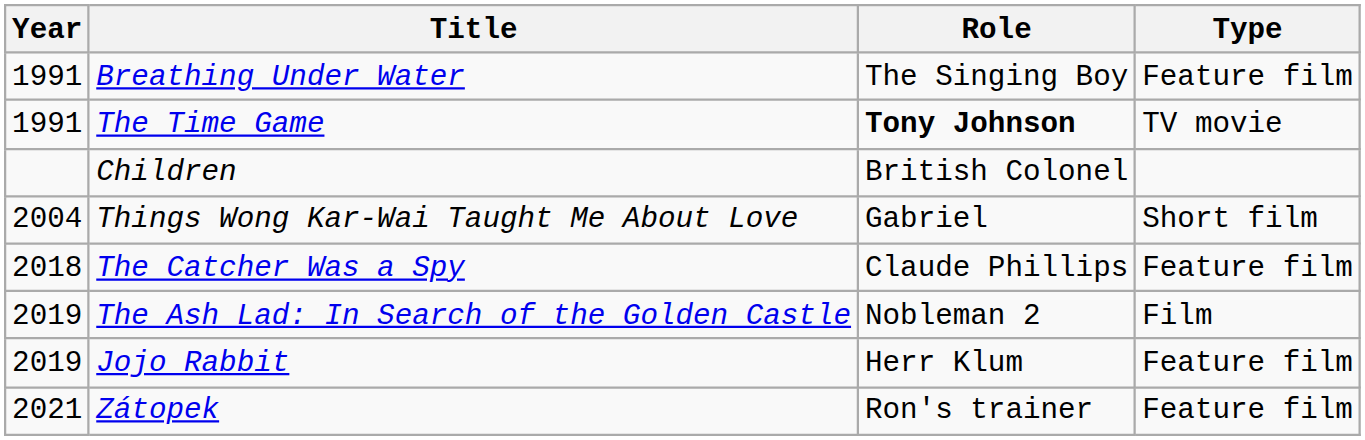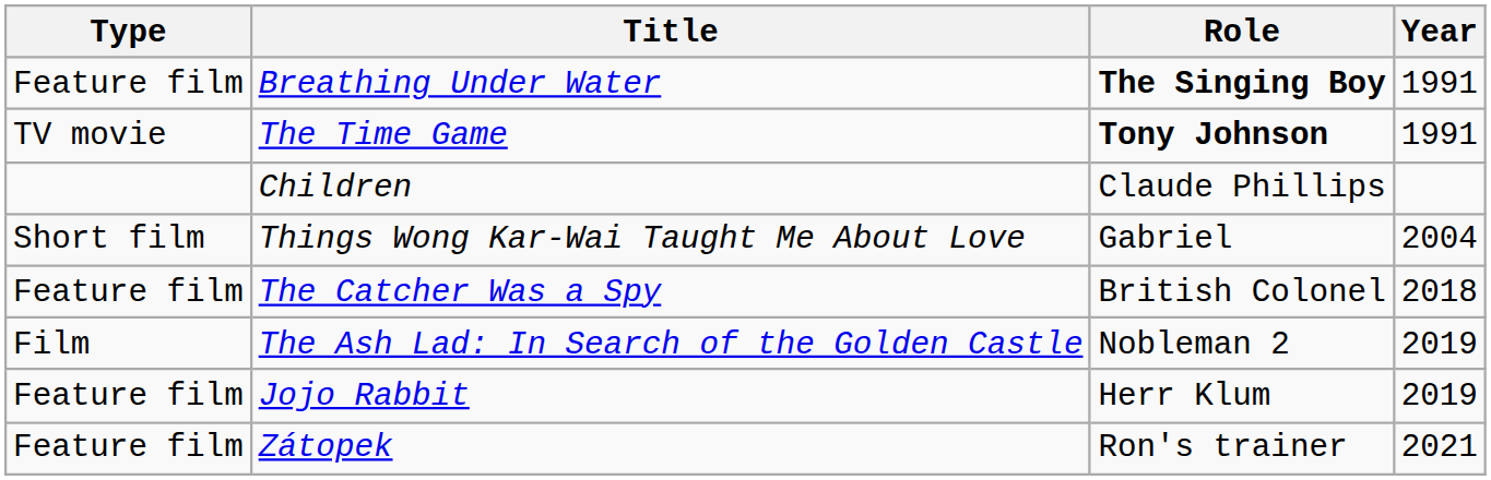columns swapped: Year <-> Type
Breathing Under Water | Role: normal -> bold
Children | Role: British Colonel -> Claude Phillips
The Catcher Was a Spy | Role: Claude Phillips -> British Colonel
